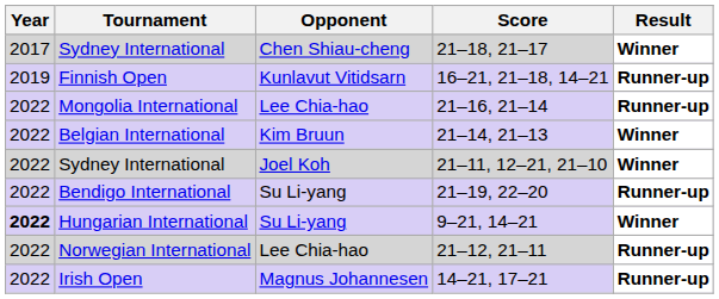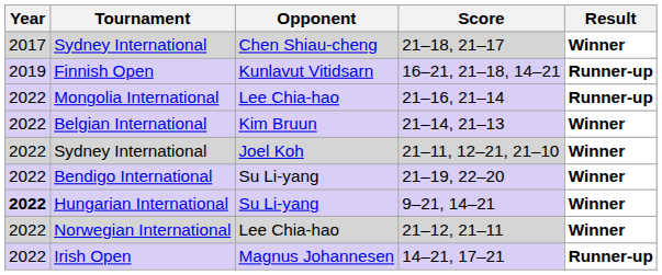21–19, 22–20 | Result: Runner-up -> Winner
21–12, 21–11 | Result: Runner-up -> Winner
